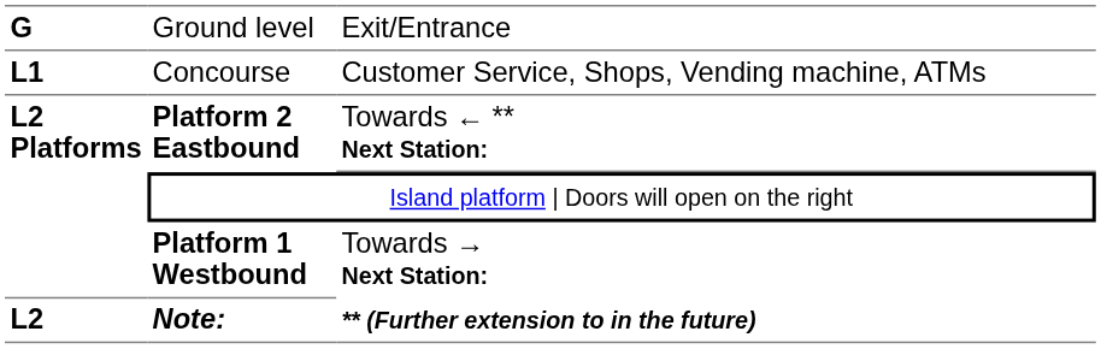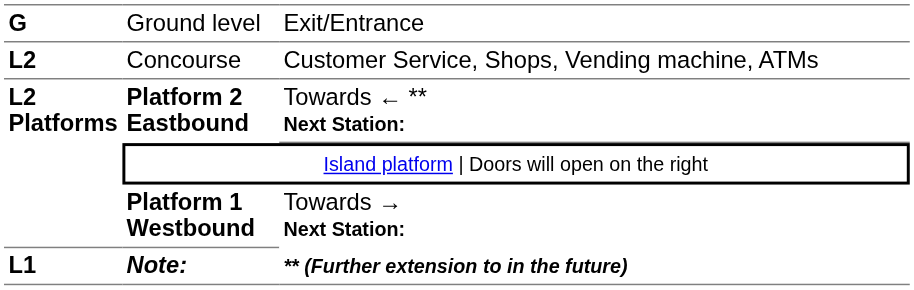Concourse | column 1: L1 -> L2
Note: | column 1: L2 -> L1
